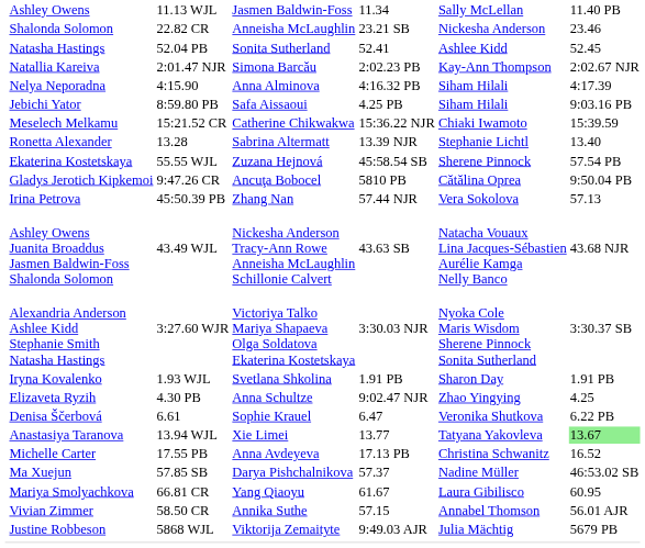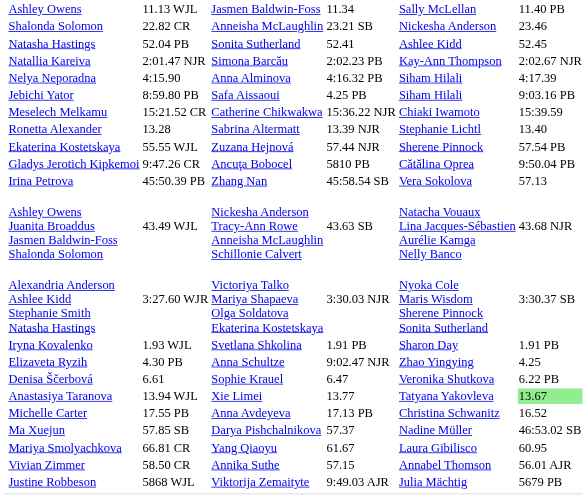Ekaterina Kostetskaya | column 5: 45:58.54 SB -> 57.44 NJR
Irina Petrova | column 5: 57.44 NJR -> 45:58.54 SB
